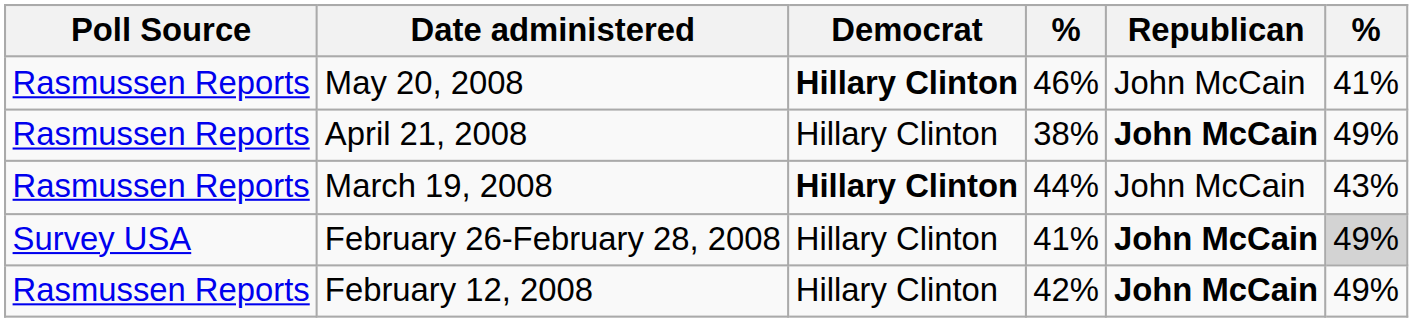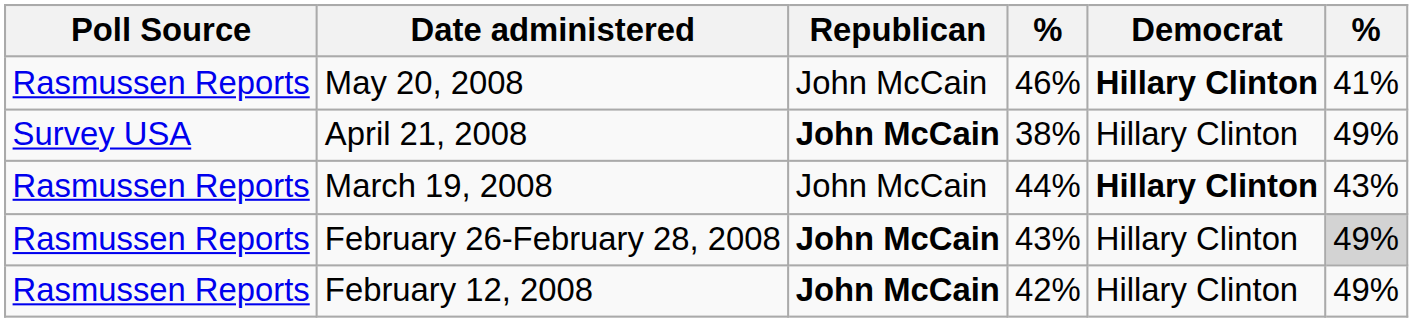columns swapped: Democrat <-> Republican
April 21, 2008 | Poll Source: Rasmussen Reports -> Survey USA
February 26-February 28, 2008 | Poll Source: Survey USA -> Rasmussen Reports
February 26-February 28, 2008 | column 4: 41% -> 43%
